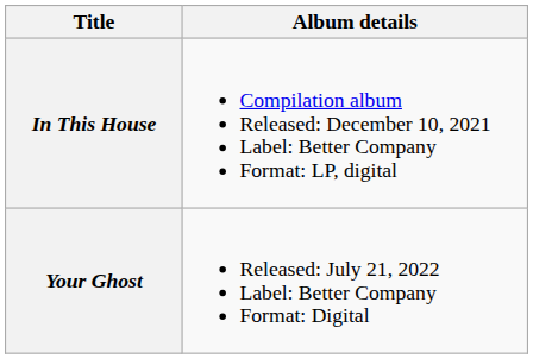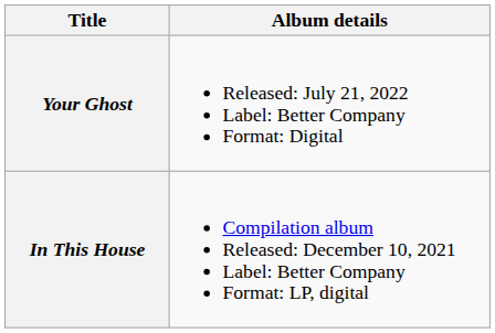rows swapped: In This House <-> Your Ghost
